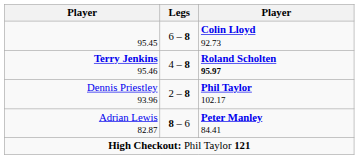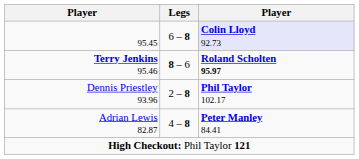95.45 | column 3: no background -> lavender background
Terry Jenkins 95.46 | Legs: 4 – 8 -> 8 – 6
Adrian Lewis 82.87 | Legs: 8 – 6 -> 4 – 8
